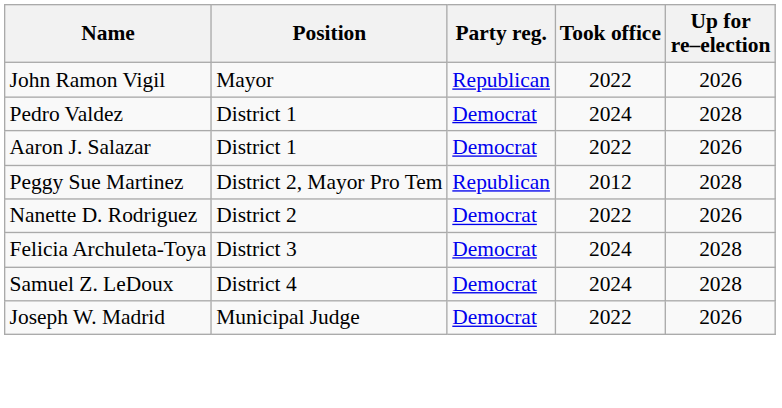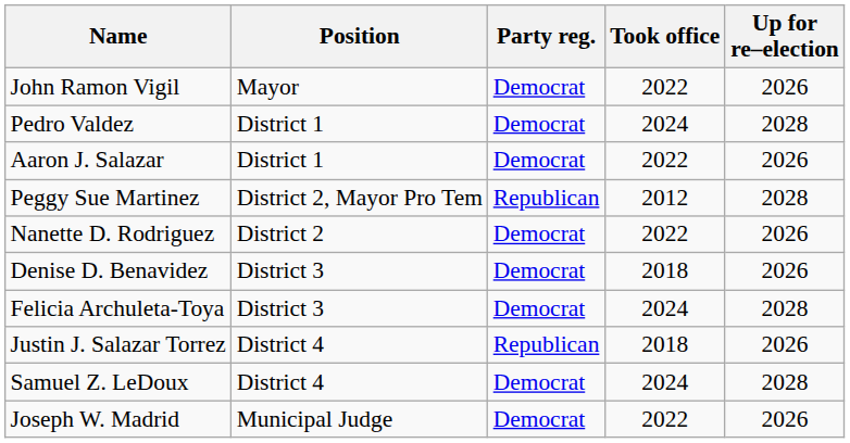John Ramon Vigil | Party reg.: Republican -> Democrat
+ row: Denise D. Benavidez | District 3 | Democrat | 2018 | 2026
+ row: Justin J. Salazar Torrez | District 4 | Republican | 2018 | 2026
